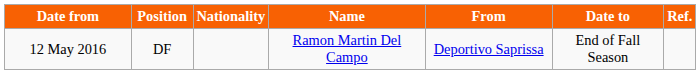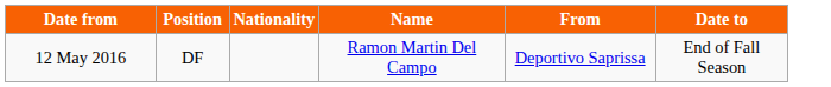- column: Ref.
